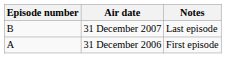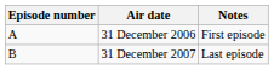rows swapped: 31 December 2006 <-> 31 December 2007
